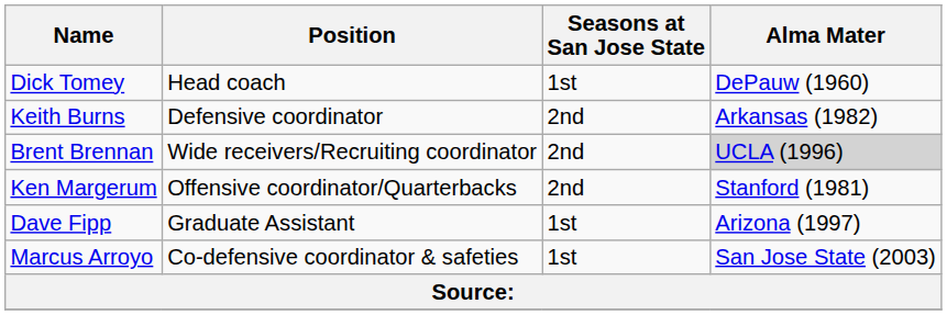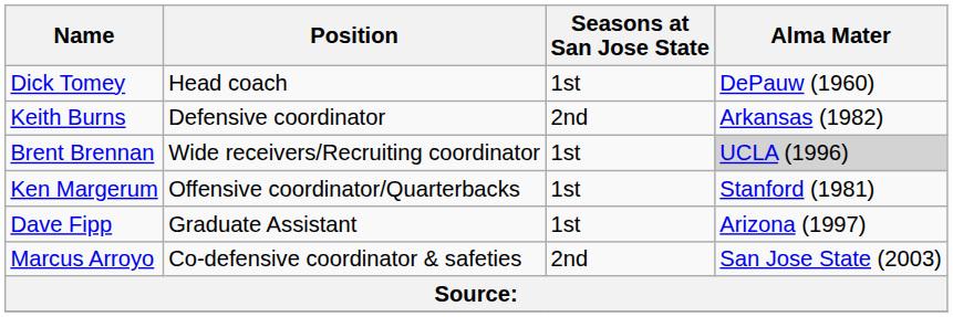Brent Brennan | Seasons at San Jose State: 2nd -> 1st
Ken Margerum | Seasons at San Jose State: 2nd -> 1st
Marcus Arroyo | Seasons at San Jose State: 1st -> 2nd
